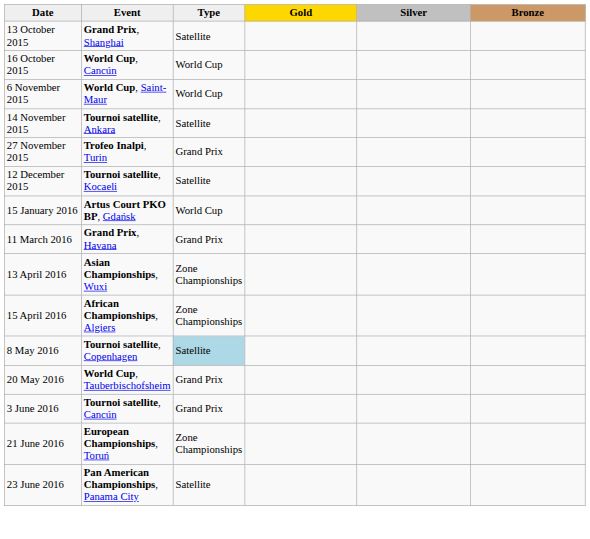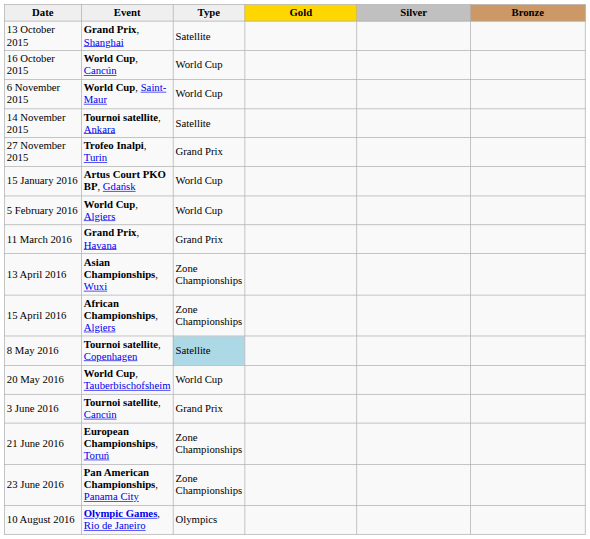- row: 12 December 2015 | Tournoi satellite, Kocaeli | Satellite
+ row: 5 February 2016 | World Cup, Algiers | World Cup
20 May 2016 | Type: Grand Prix -> World Cup
23 June 2016 | Type: Satellite -> Zone Championships
+ row: 10 August 2016 | Olympic Games, Rio de Janeiro | Olympics
